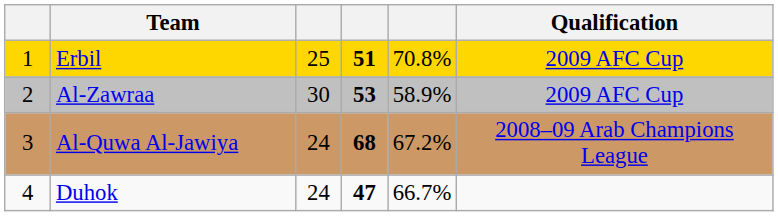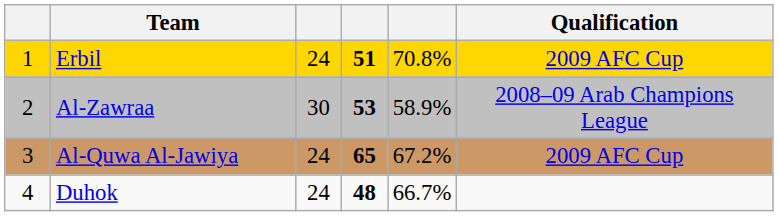Erbil | column 3: 25 -> 24
Al-Zawraa | Qualification: 2009 AFC Cup -> 2008–09 Arab Champions League
Al-Quwa Al-Jawiya | column 4: 68 -> 65
Al-Quwa Al-Jawiya | Qualification: 2008–09 Arab Champions League -> 2009 AFC Cup
Duhok | column 4: 47 -> 48
